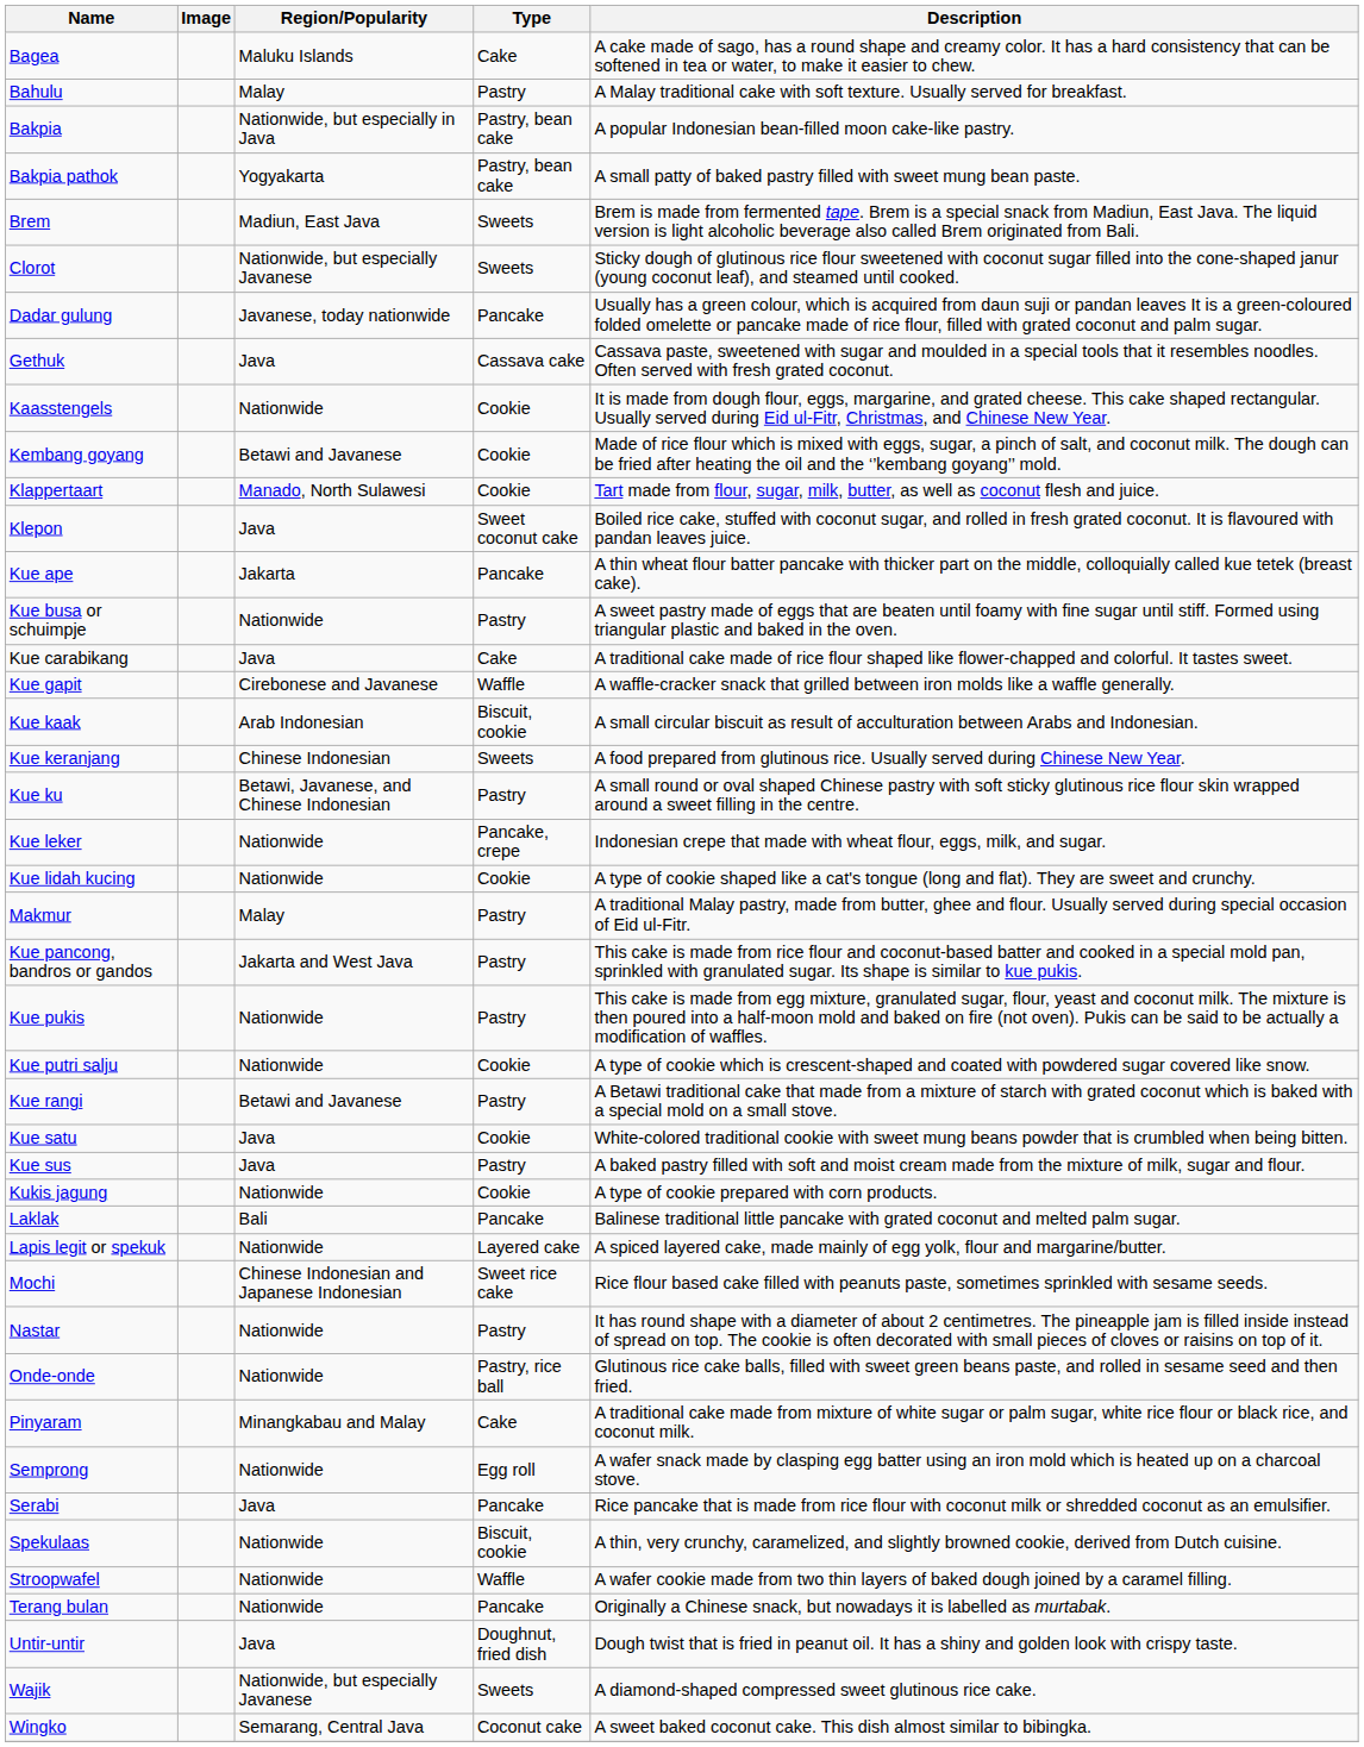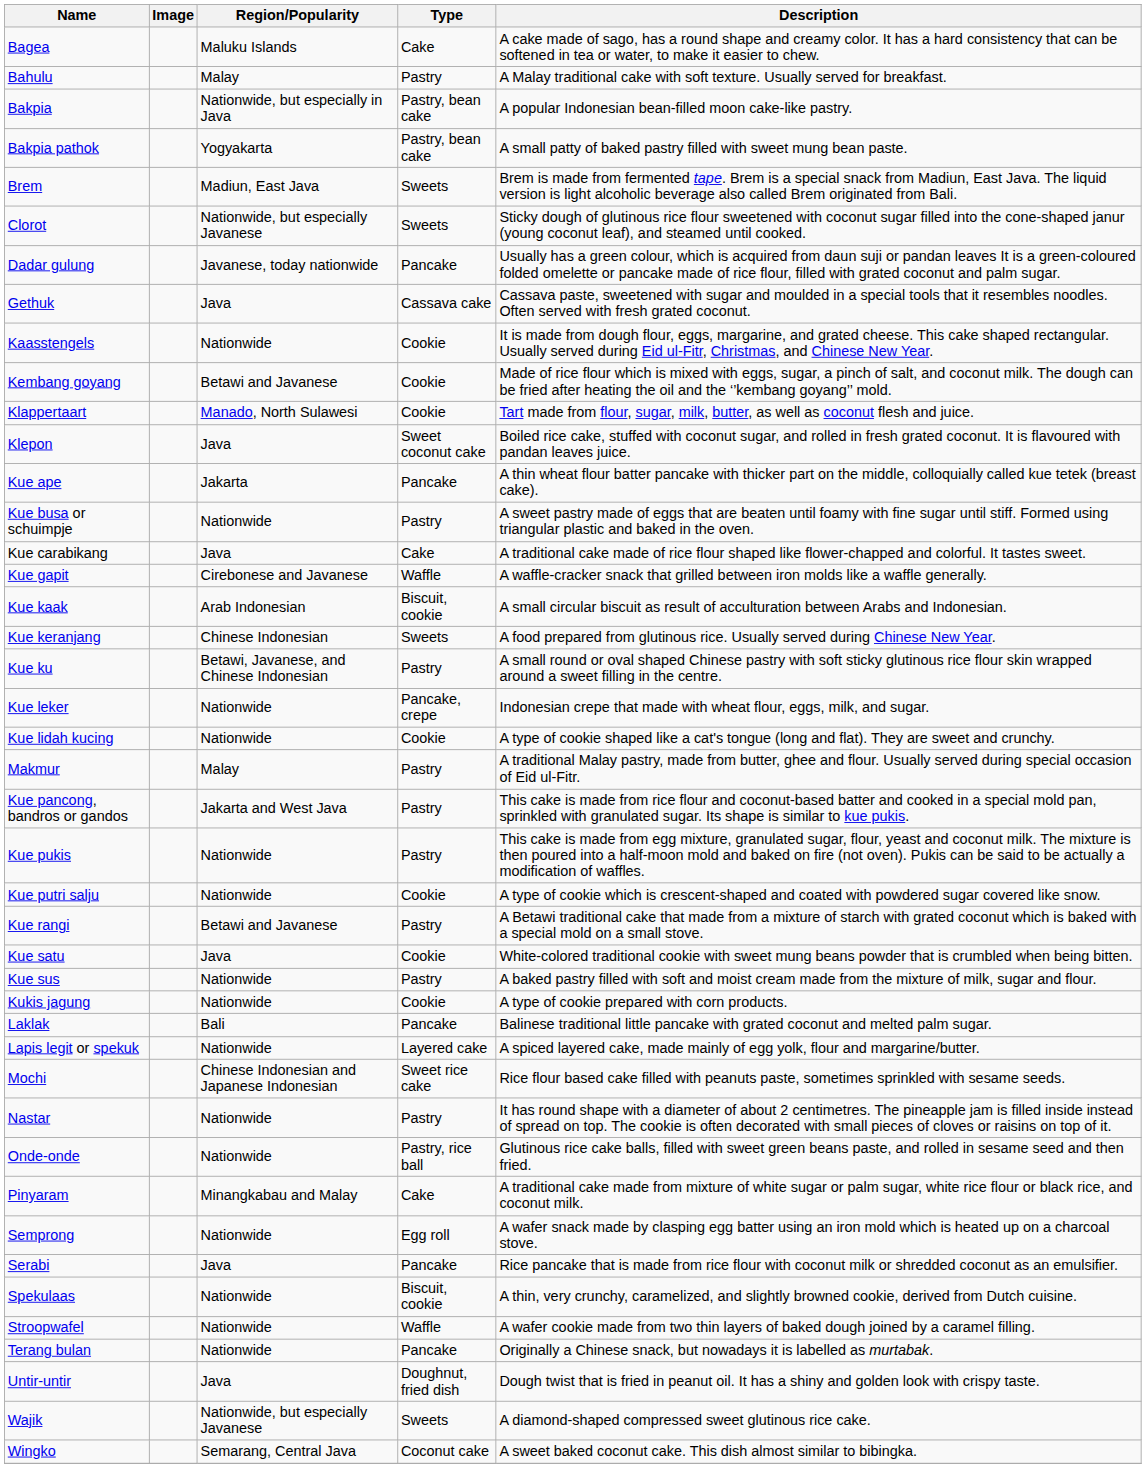Kue sus | Region/Popularity: Java -> Nationwide
